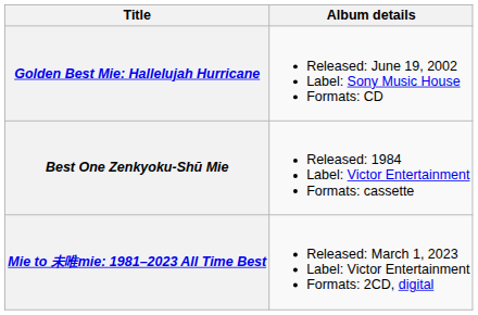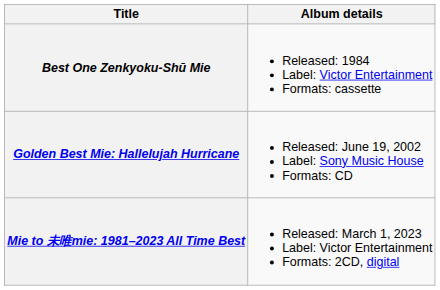rows swapped: Best One Zenkyoku-Shū Mie <-> Golden Best Mie: Hallelujah Hurricane
